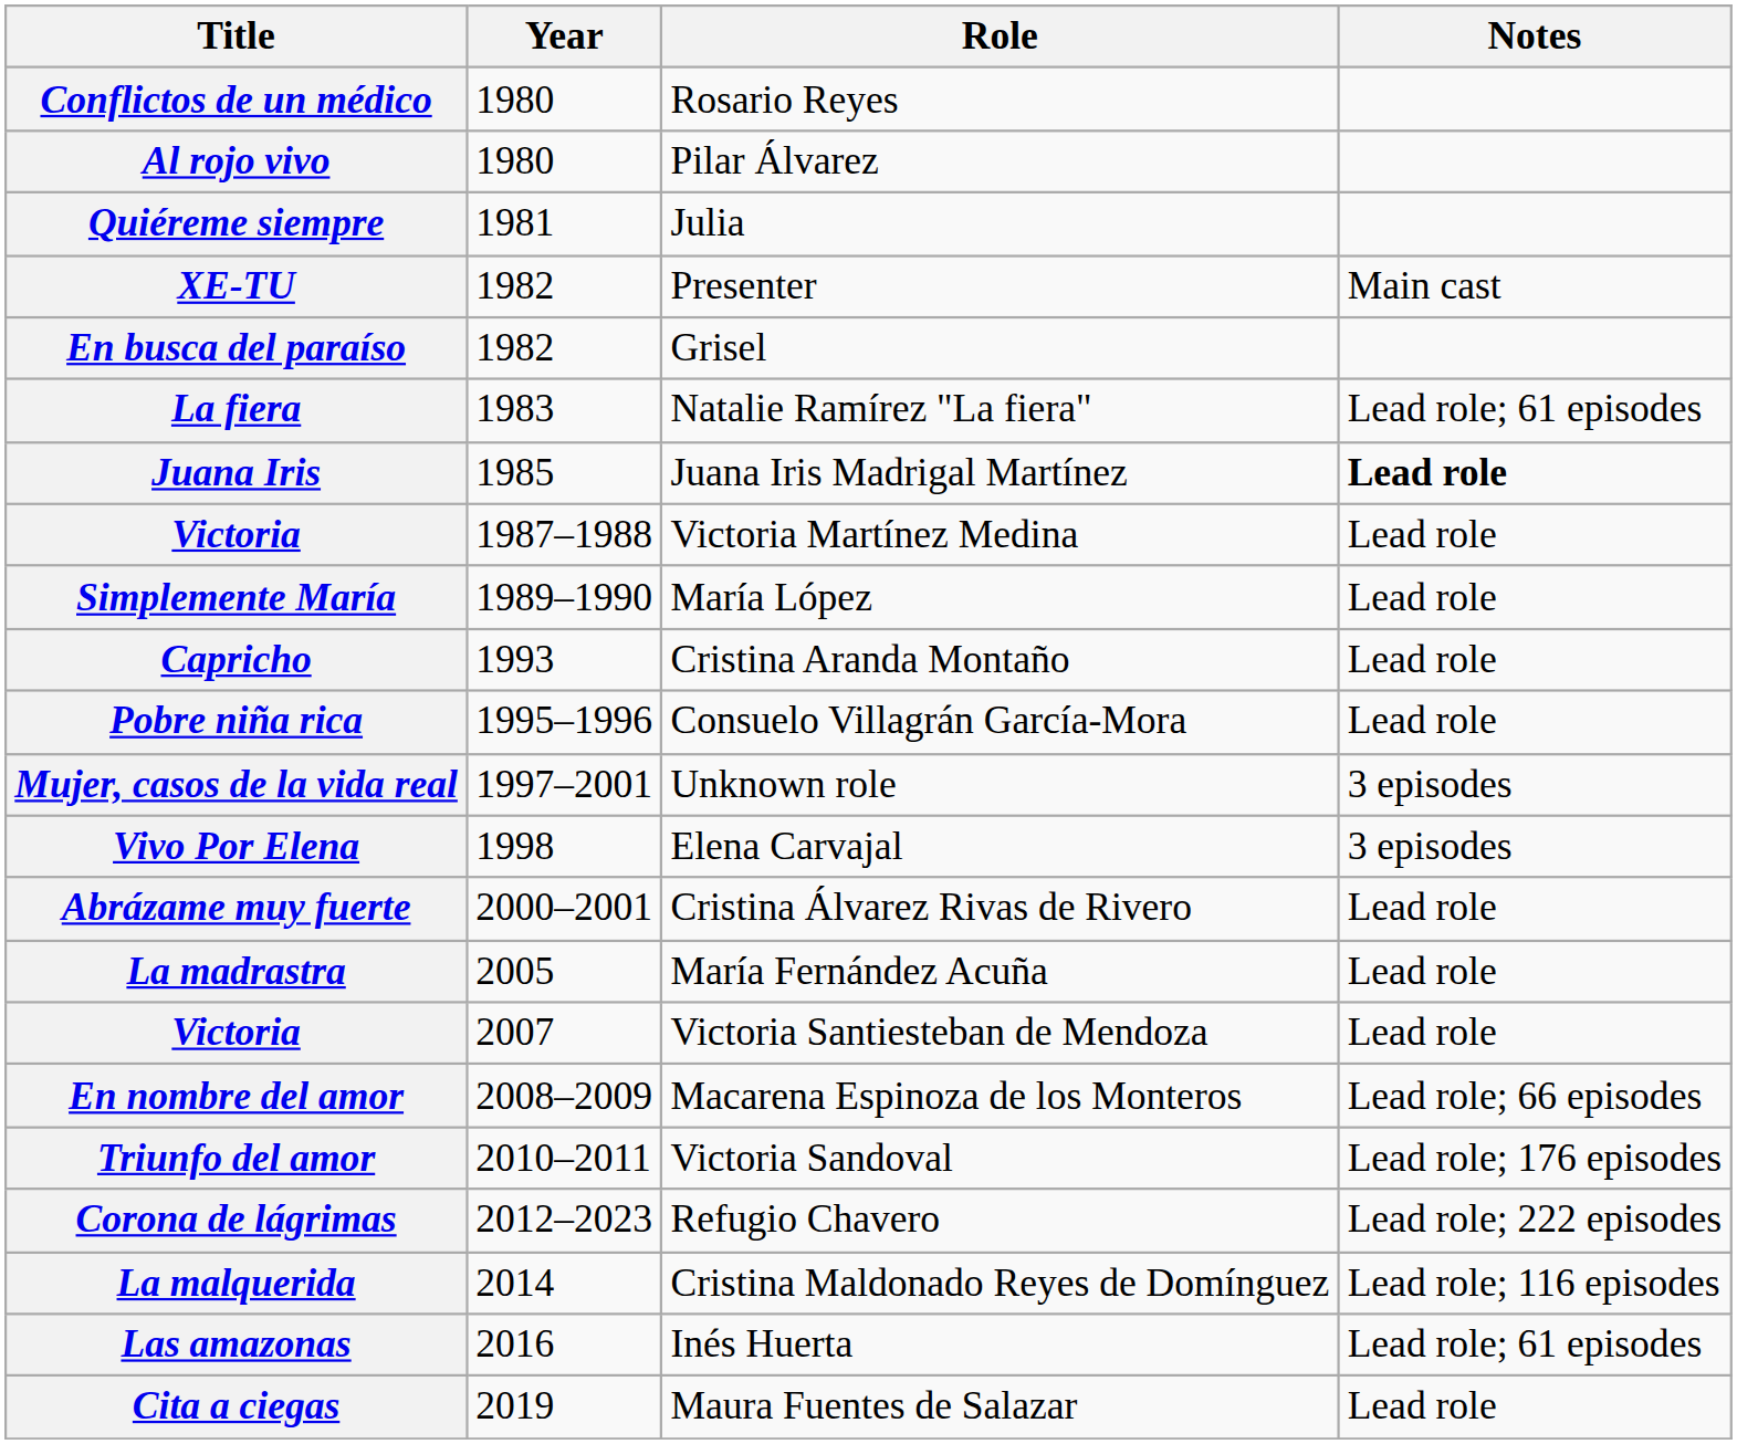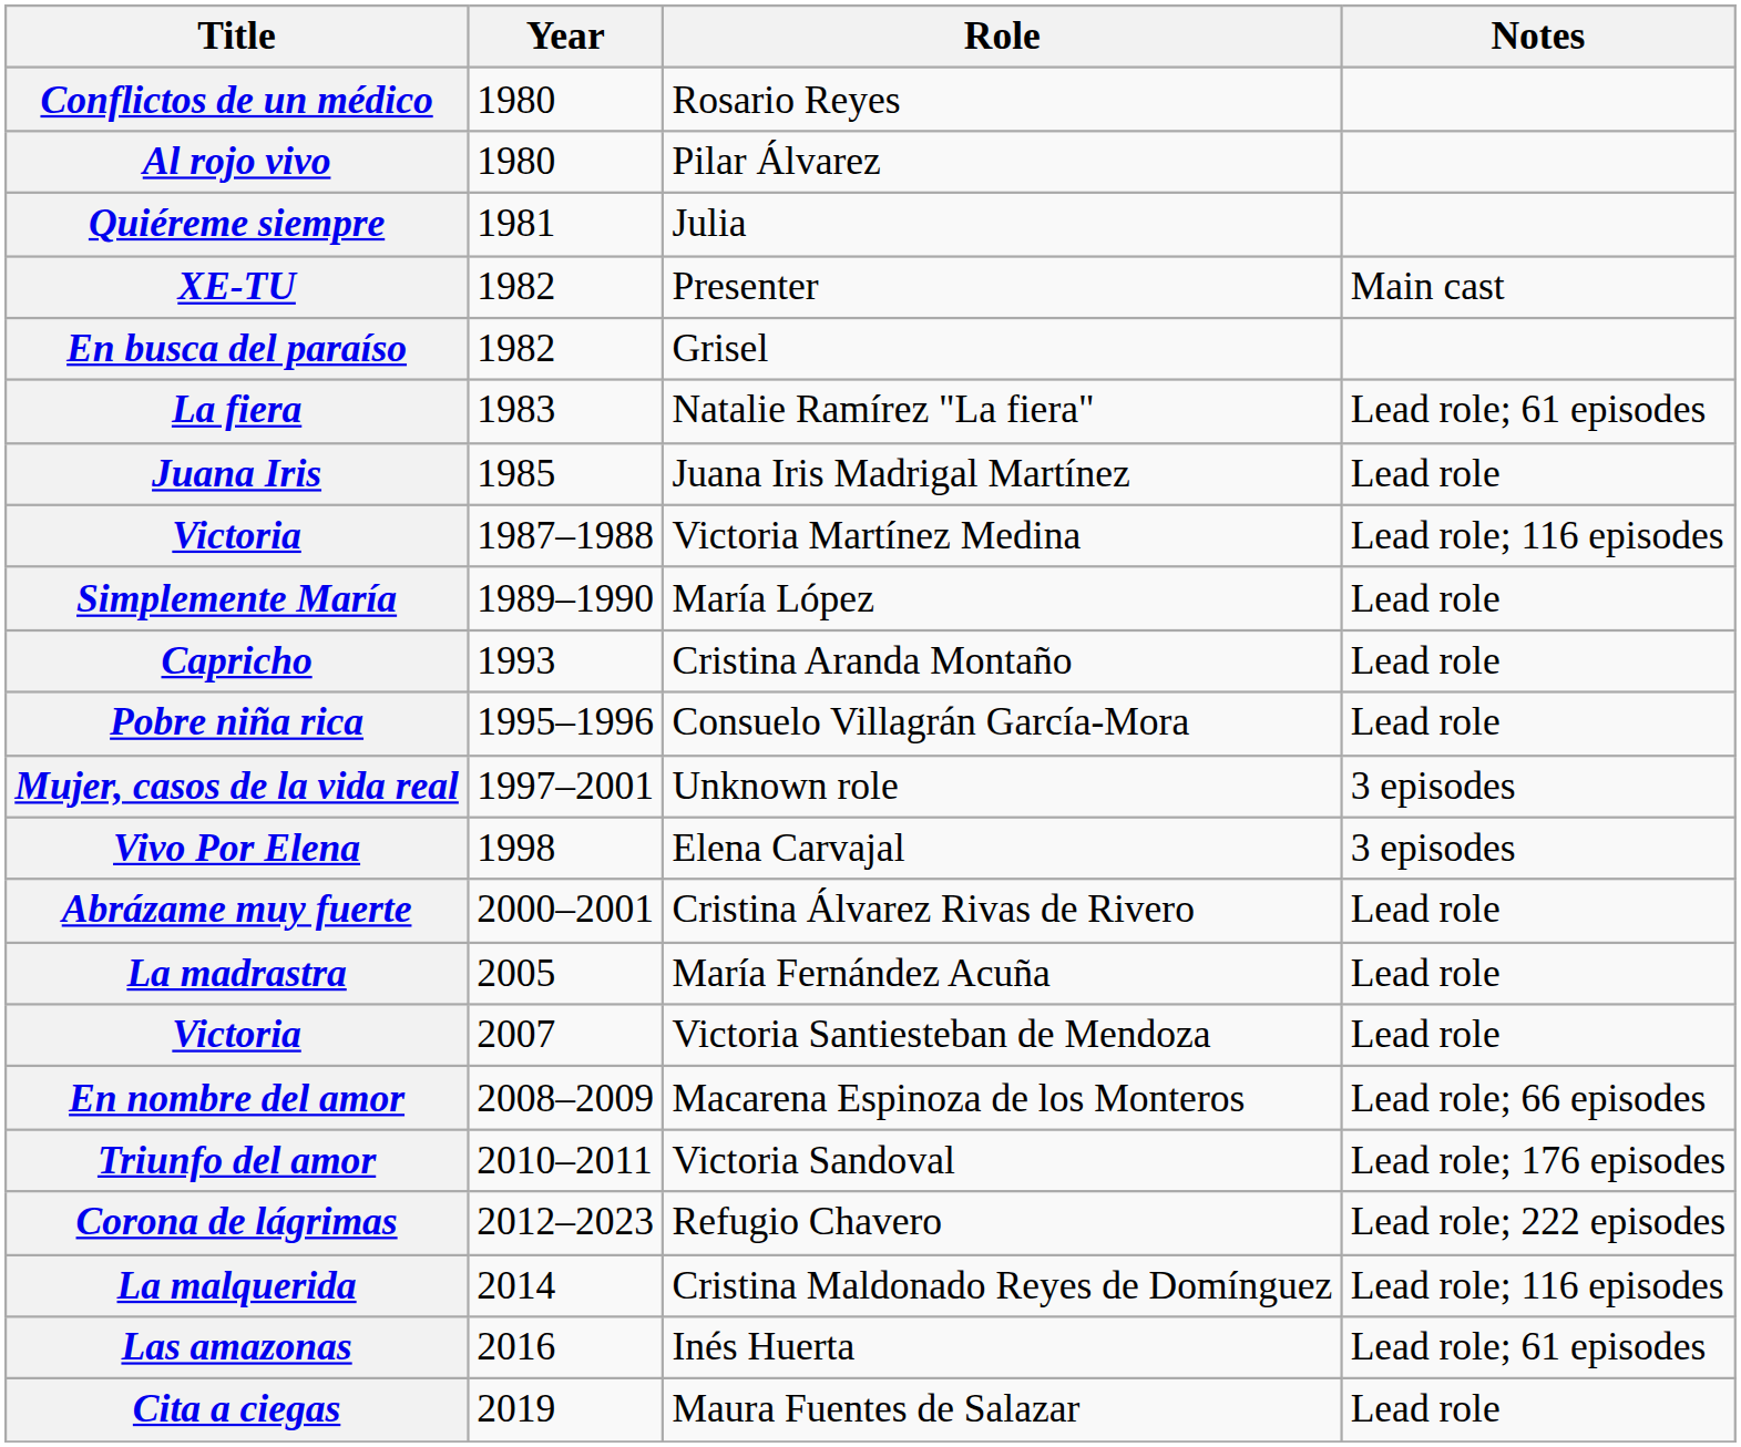Juana Iris | Notes: bold -> normal
Victoria / Victoria Martínez Medina | Notes: Lead role -> Lead role; 116 episodes
